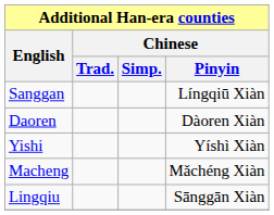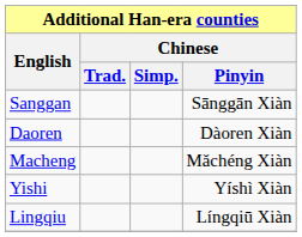Sanggan | Chinese / Pinyin: Língqiū Xiàn -> Sānggān Xiàn
rows swapped: Macheng <-> Yishi
Lingqiu | Chinese / Pinyin: Sānggān Xiàn -> Língqiū Xiàn
